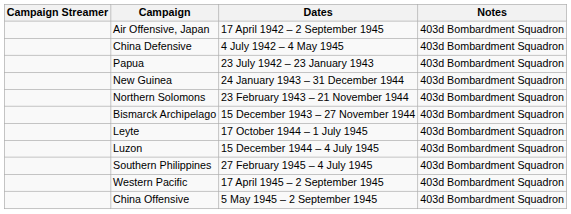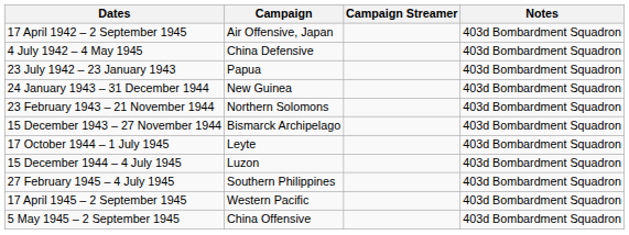columns swapped: Campaign Streamer <-> Dates
